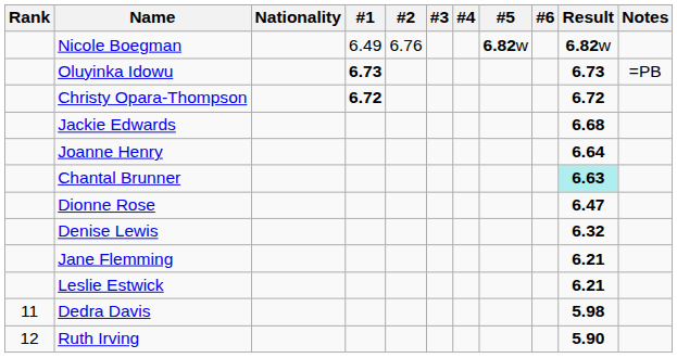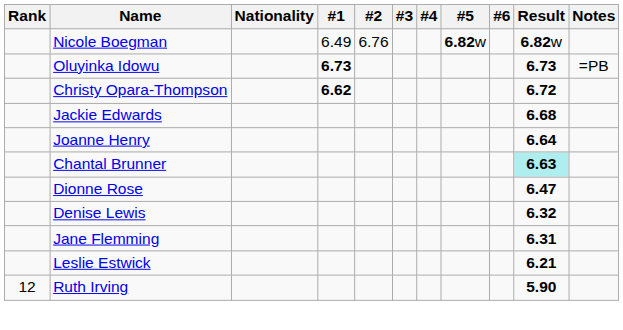Christy Opara-Thompson | #1: 6.72 -> 6.62
Jane Flemming | Result: 6.21 -> 6.31
- row: 11 | Dedra Davis | 5.98
